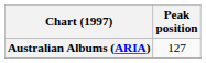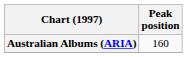Australian Albums (ARIA) | Peak position: 127 -> 160
